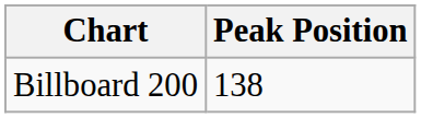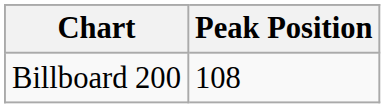Billboard 200 | Peak Position: 138 -> 108
